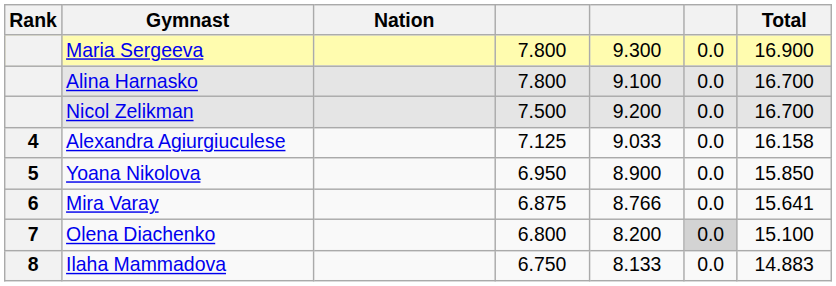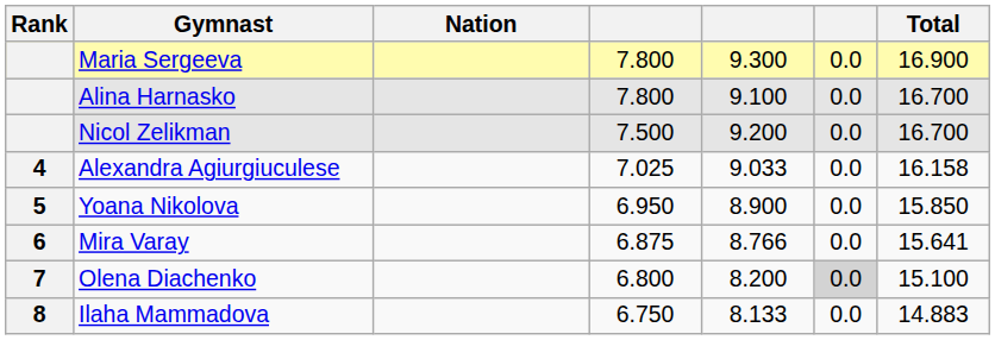Alexandra Agiurgiuculese | column 4: 7.125 -> 7.025
